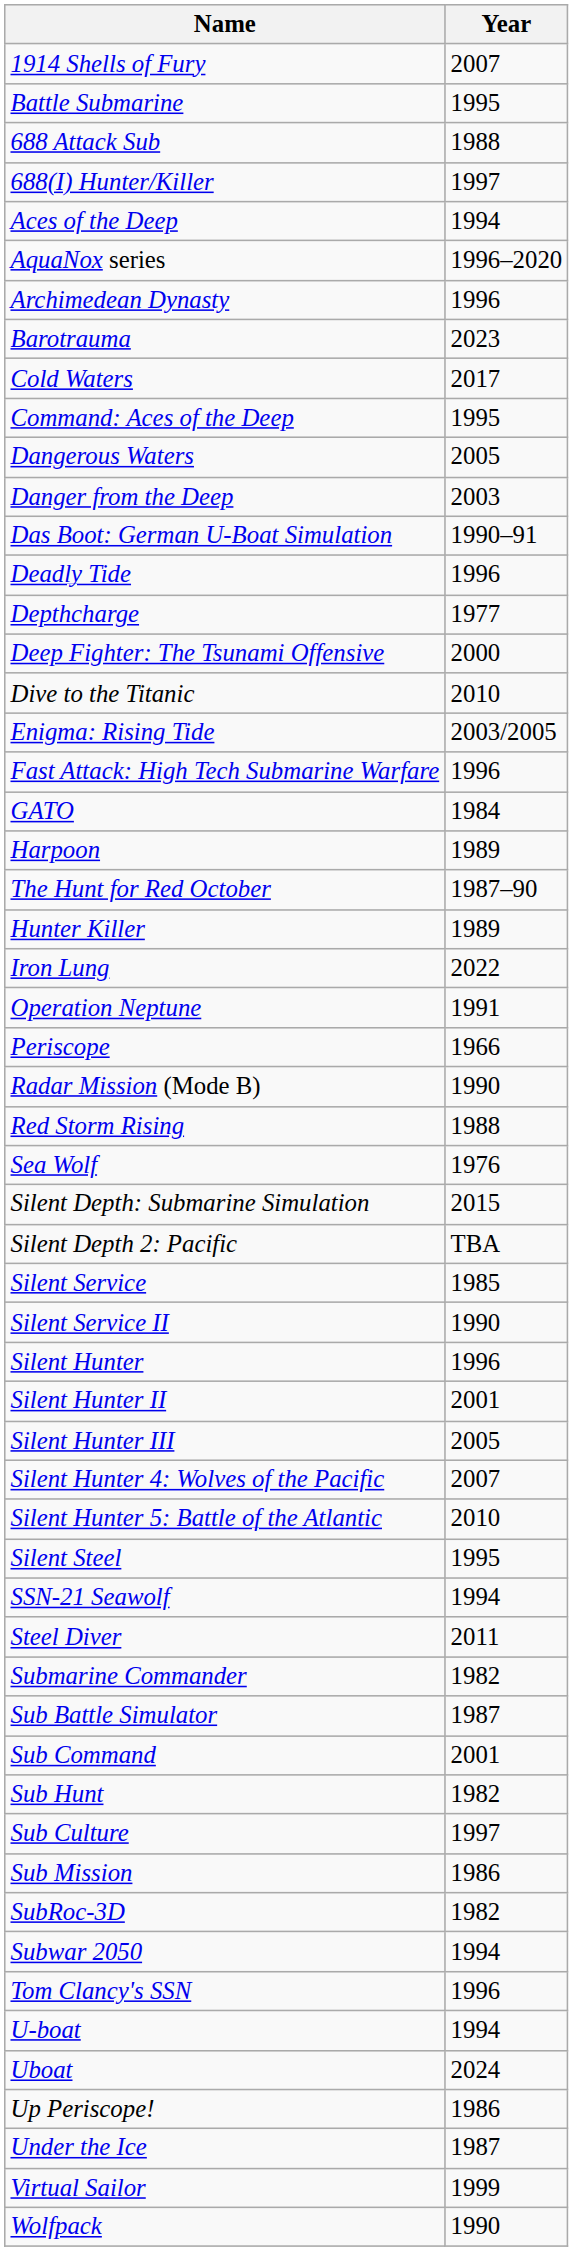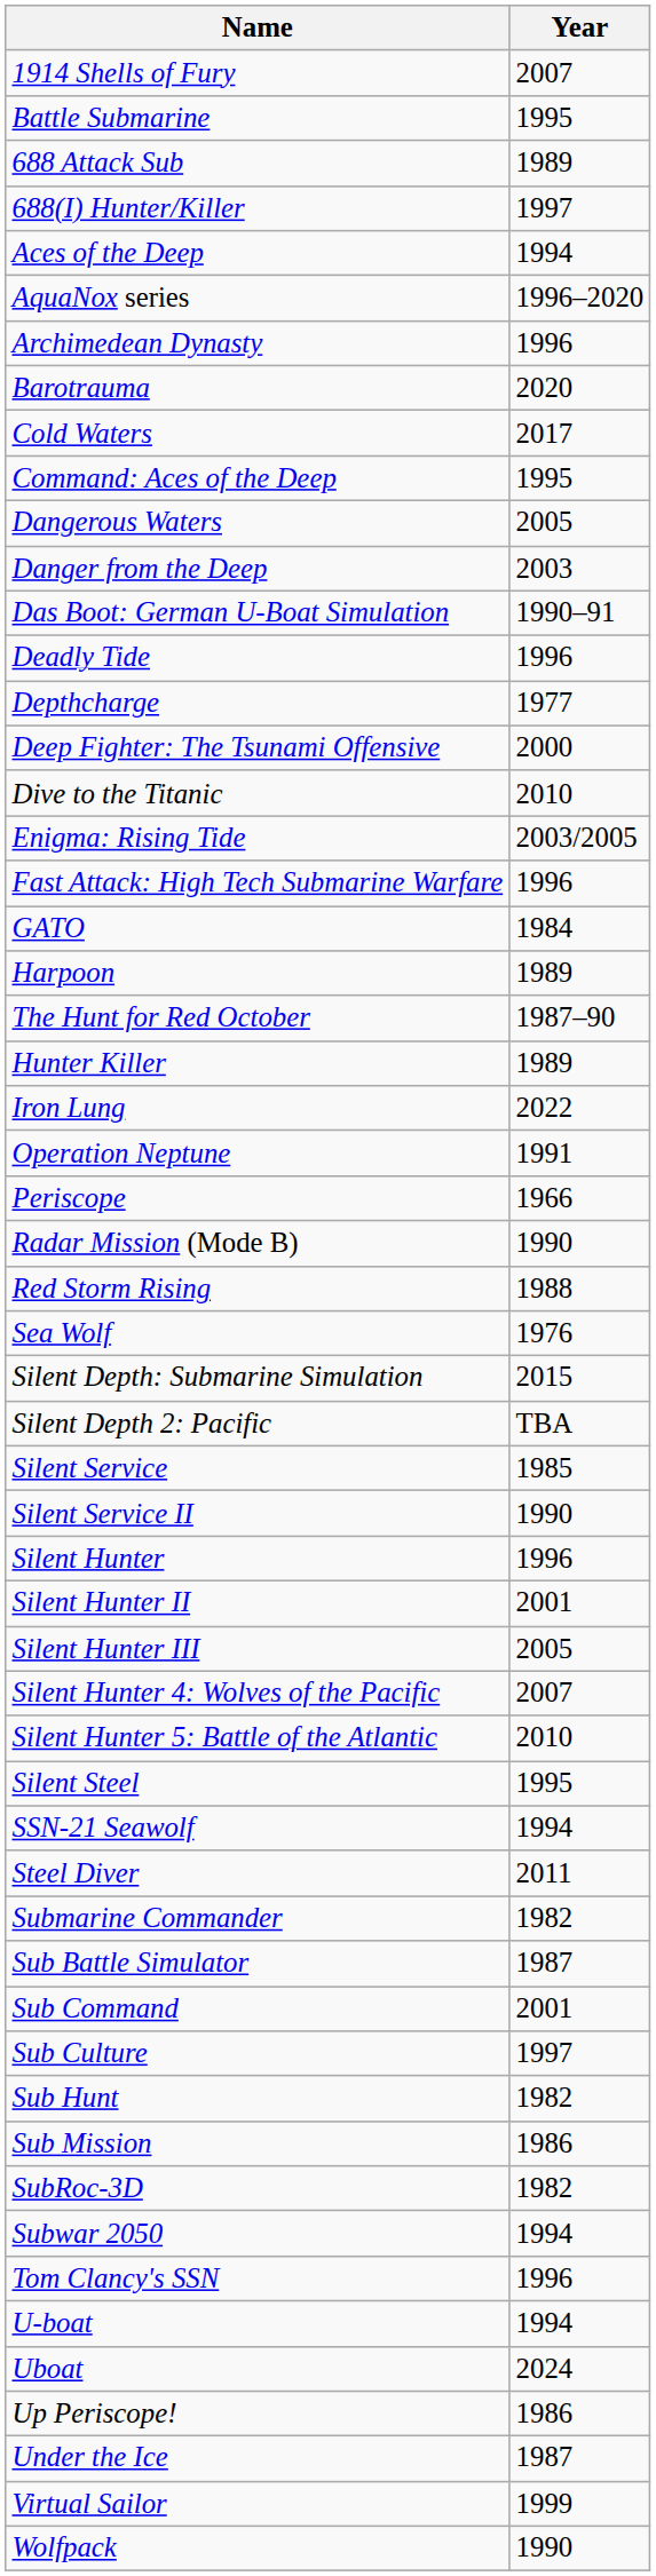688 Attack Sub | Year: 1988 -> 1989
Barotrauma | Year: 2023 -> 2020
rows swapped: Sub Culture <-> Sub Hunt
